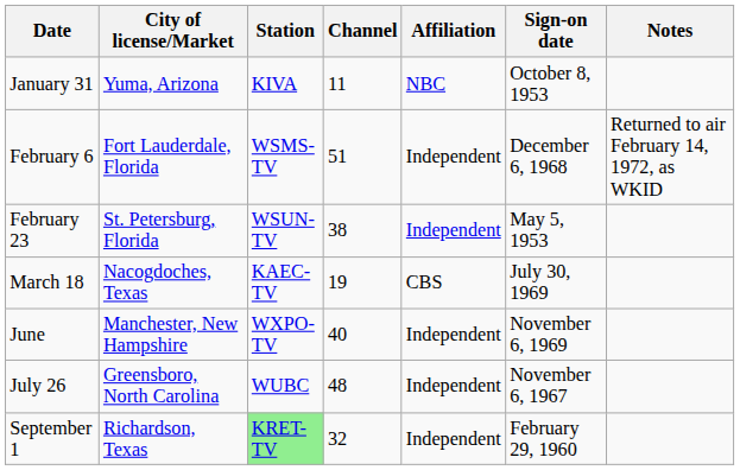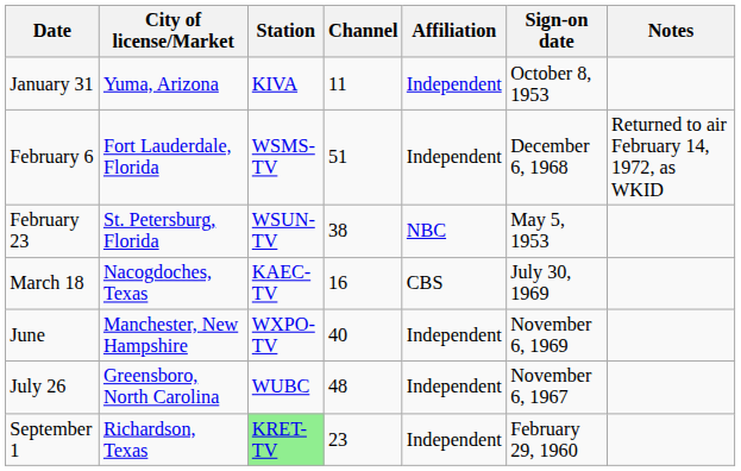January 31 | Affiliation: NBC -> Independent
February 23 | Affiliation: Independent -> NBC
March 18 | Channel: 19 -> 16
September 1 | Channel: 32 -> 23
